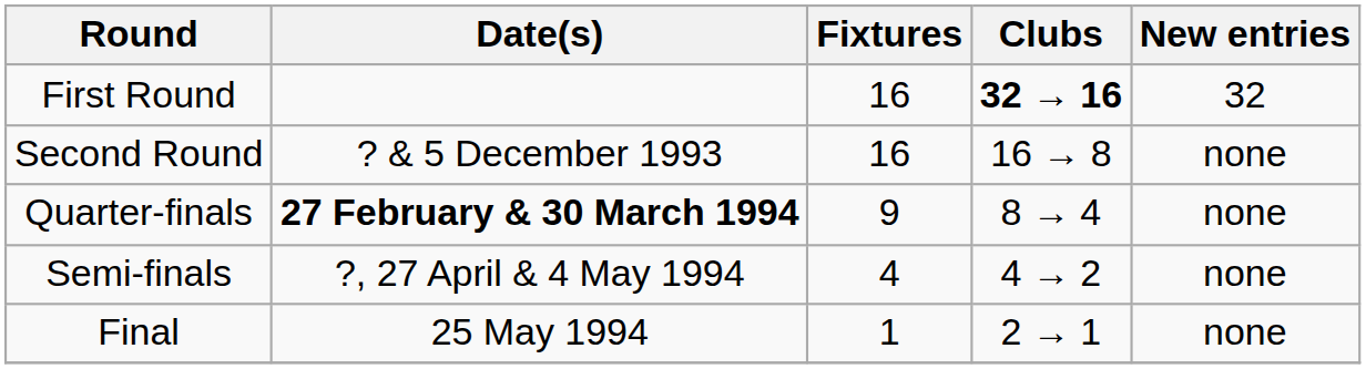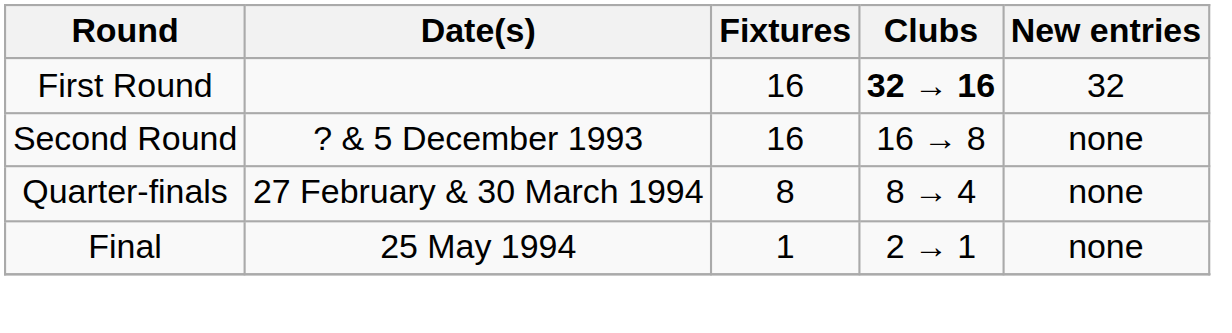Quarter-finals | Date(s): bold -> normal
Quarter-finals | Fixtures: 9 -> 8
- row: Semi-finals | ?, 27 April & 4 May 1994 | 4 | 4 → 2 | none
